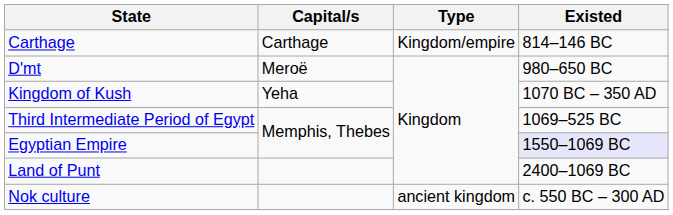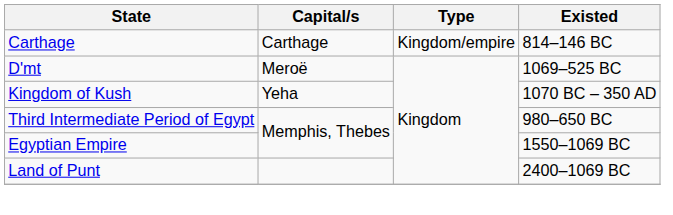D'mt | Existed: 980–650 BC -> 1069–525 BC
Third Intermediate Period of Egypt | Existed: 1069–525 BC -> 980–650 BC
Egyptian Empire | Existed: lavender background -> no background
- row: Nok culture | ancient kingdom | c. 550 BC – 300 AD
